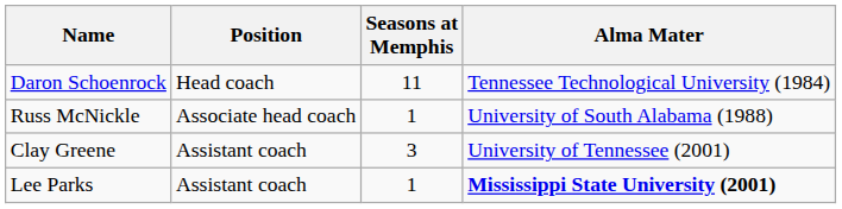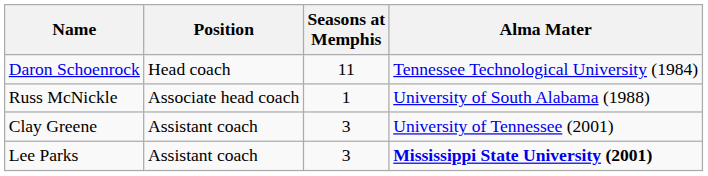Lee Parks | Seasons at Memphis: 1 -> 3
